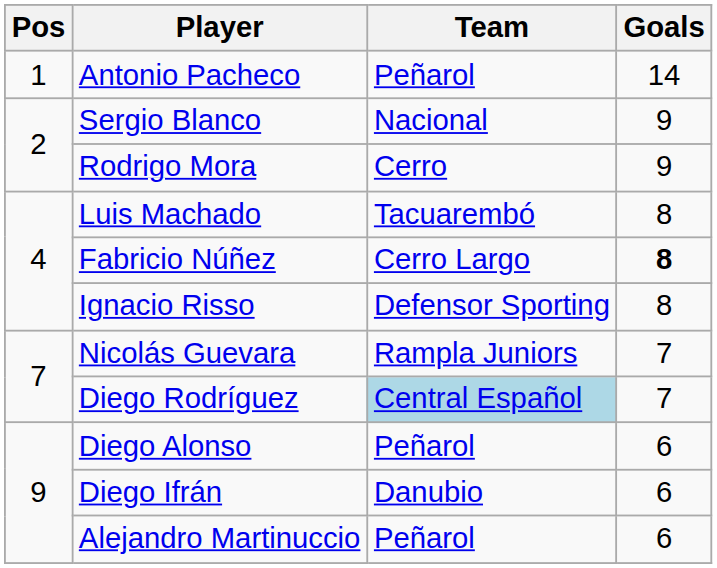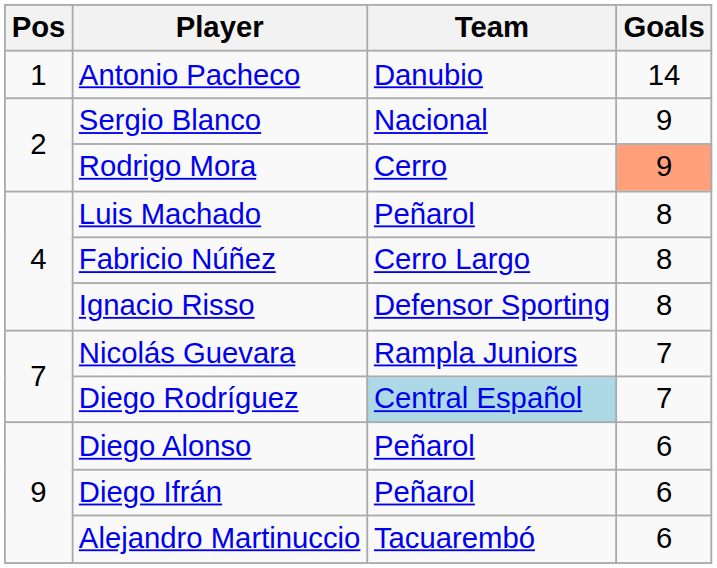Antonio Pacheco | Team: Peñarol -> Danubio
Rodrigo Mora | Goals: no background -> lightsalmon background
Luis Machado | Team: Tacuarembó -> Peñarol
Fabricio Núñez | Goals: bold -> normal
Diego Ifrán | Team: Danubio -> Peñarol
Alejandro Martinuccio | Team: Peñarol -> Tacuarembó
